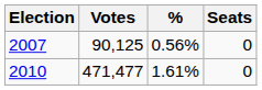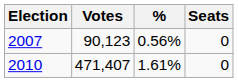2007 | Votes: 90,125 -> 90,123
2010 | Votes: 471,477 -> 471,407
